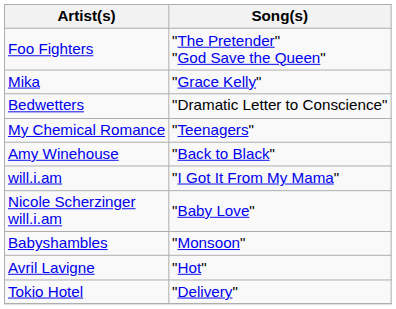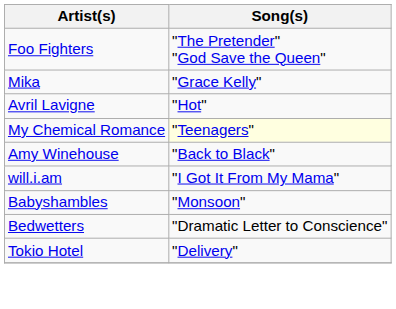rows swapped: Avril Lavigne <-> Bedwetters
My Chemical Romance | Song(s): no background -> lightyellow background
- row: Nicole Scherzinger will.i.am | "Baby Love"
